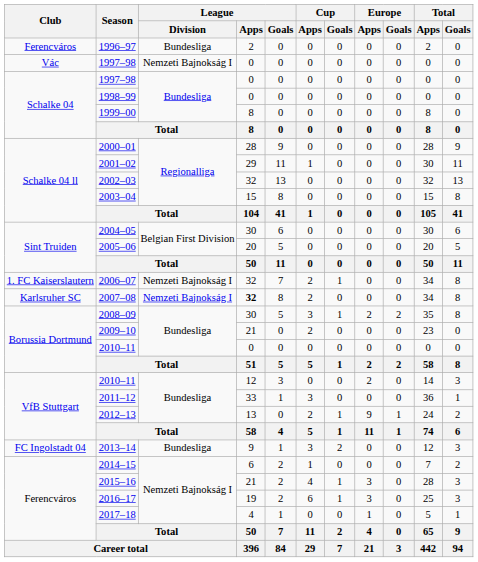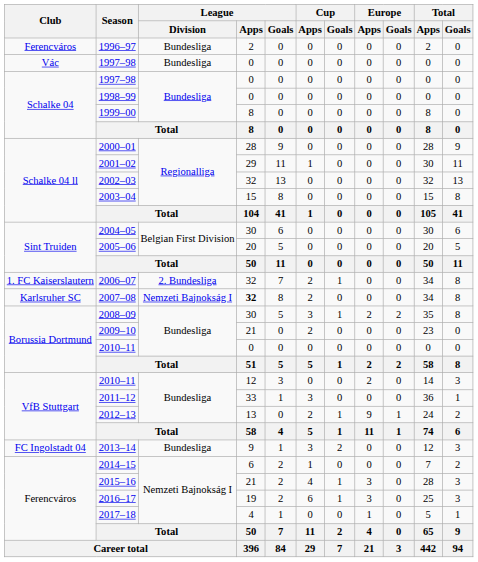Vác / 1997–98 | League / Division: Nemzeti Bajnokság I -> Bundesliga
2006–07 | League / Division: Nemzeti Bajnokság I -> 2. Bundesliga
